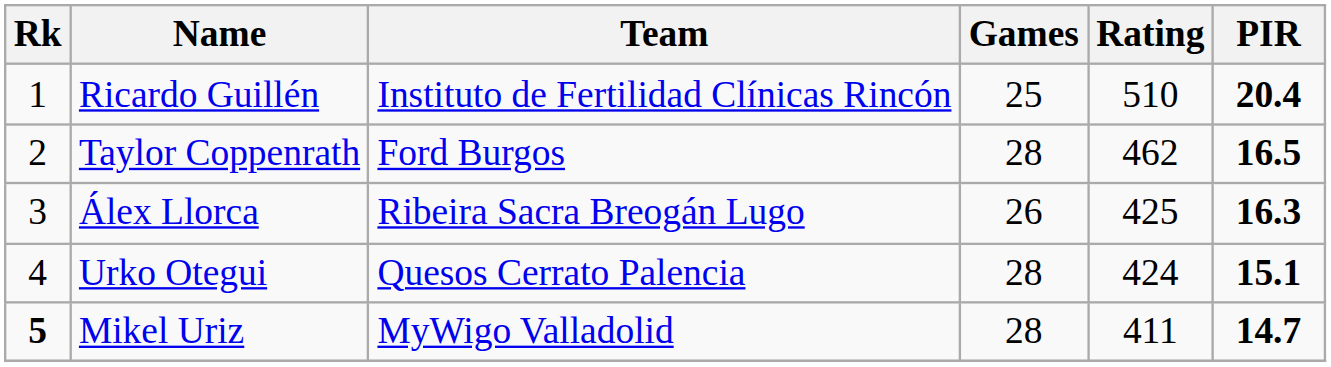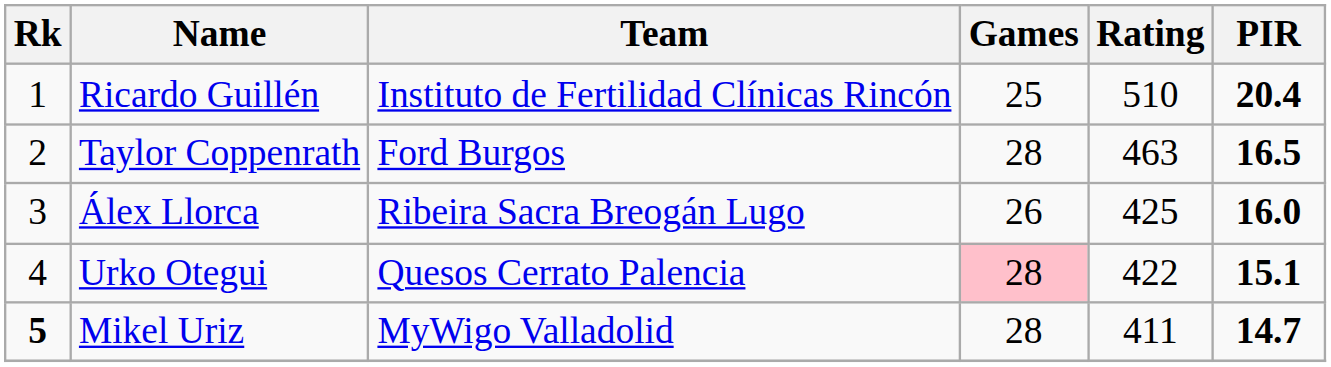Taylor Coppenrath | Rating: 462 -> 463
Álex Llorca | PIR: 16.3 -> 16.0
Urko Otegui | Games: no background -> pink background
Urko Otegui | Rating: 424 -> 422
